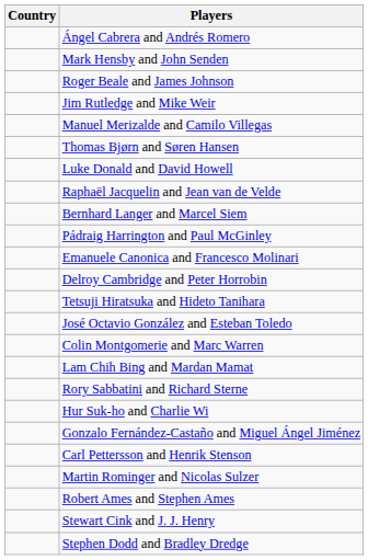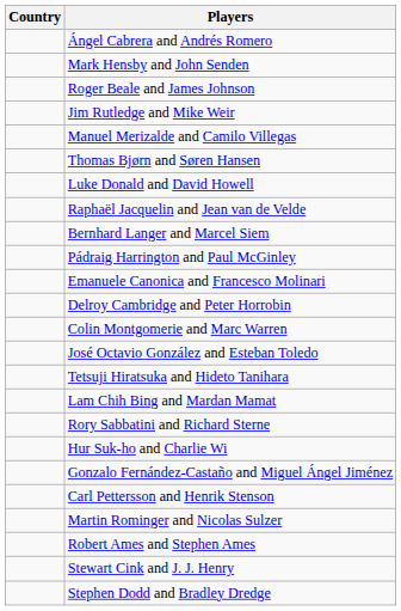rows swapped: Tetsuji Hiratsuka and Hideto Tanihara <-> Colin Montgomerie and Marc Warren
